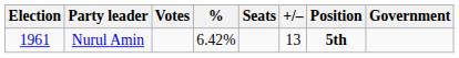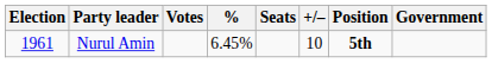Nurul Amin | %: 6.42% -> 6.45%
Nurul Amin | +/–: 13 -> 10
